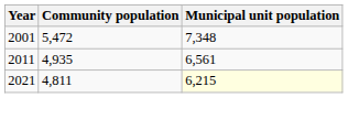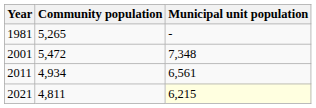+ row: 1981 | 5,265 | -
2011 | Community population: 4,935 -> 4,934
